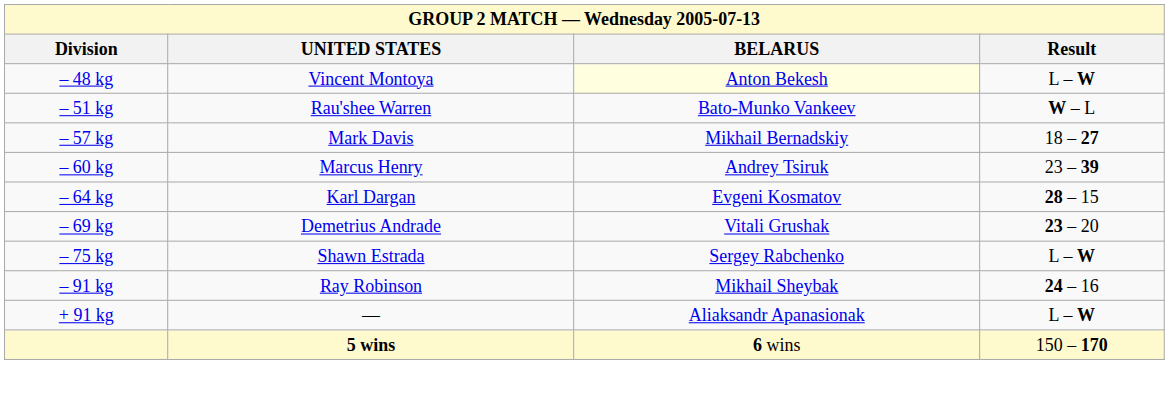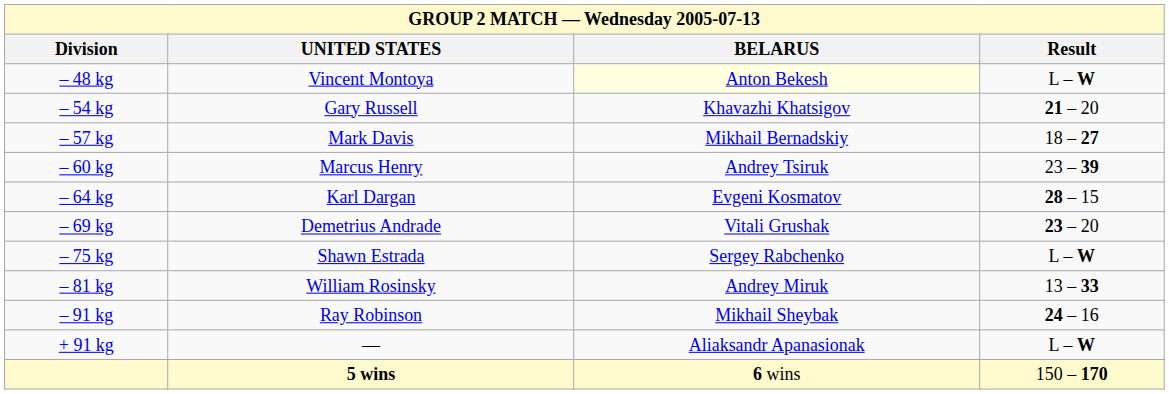- row: – 51 kg | Rau'shee Warren | Bato-Munko Vankeev | W – L
+ row: – 54 kg | Gary Russell | Khavazhi Khatsigov | 21 – 20
+ row: – 81 kg | William Rosinsky | Andrey Miruk | 13 – 33
